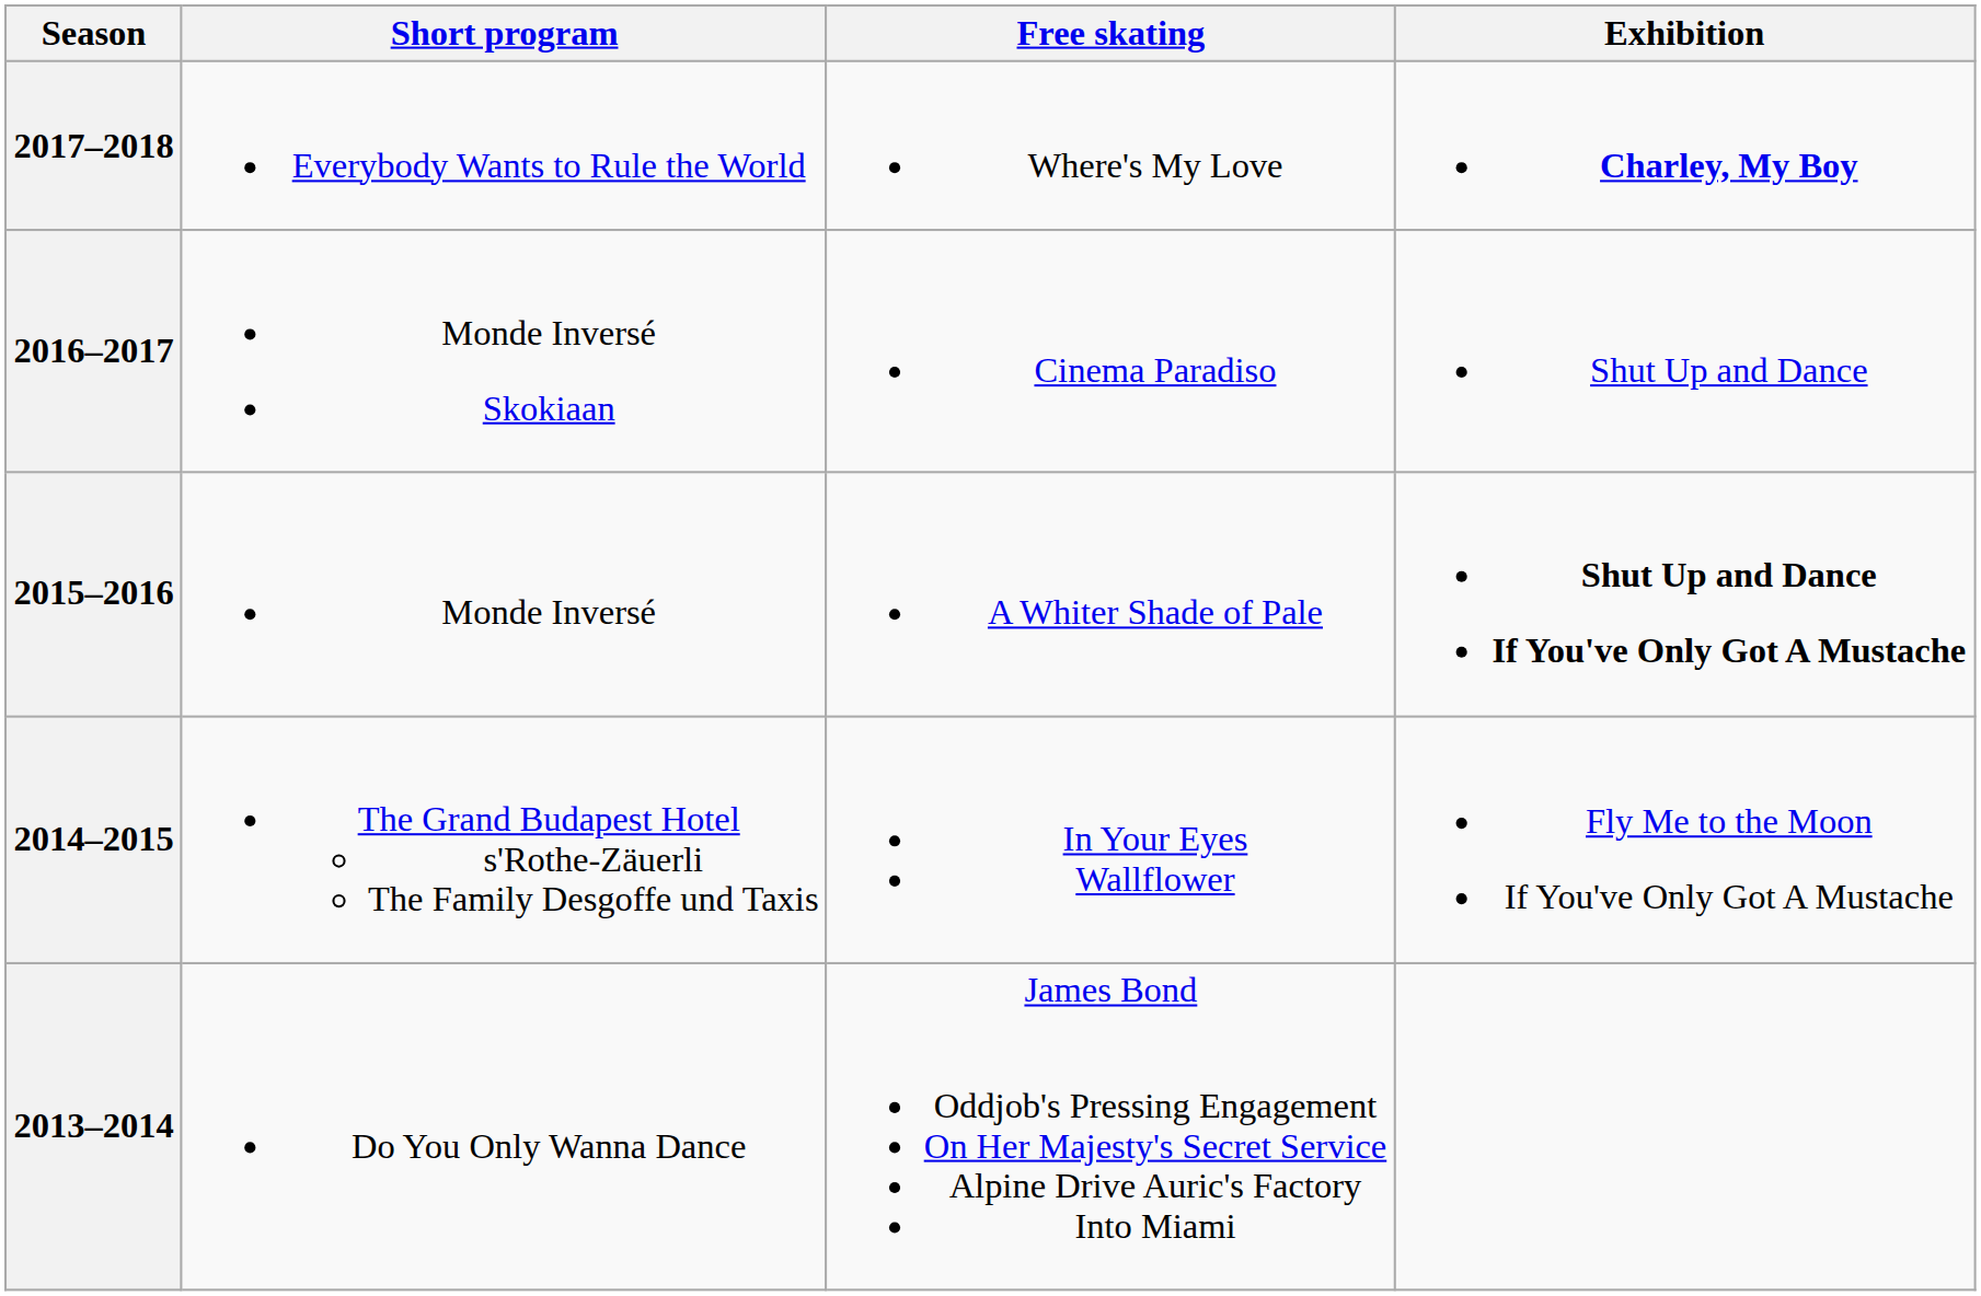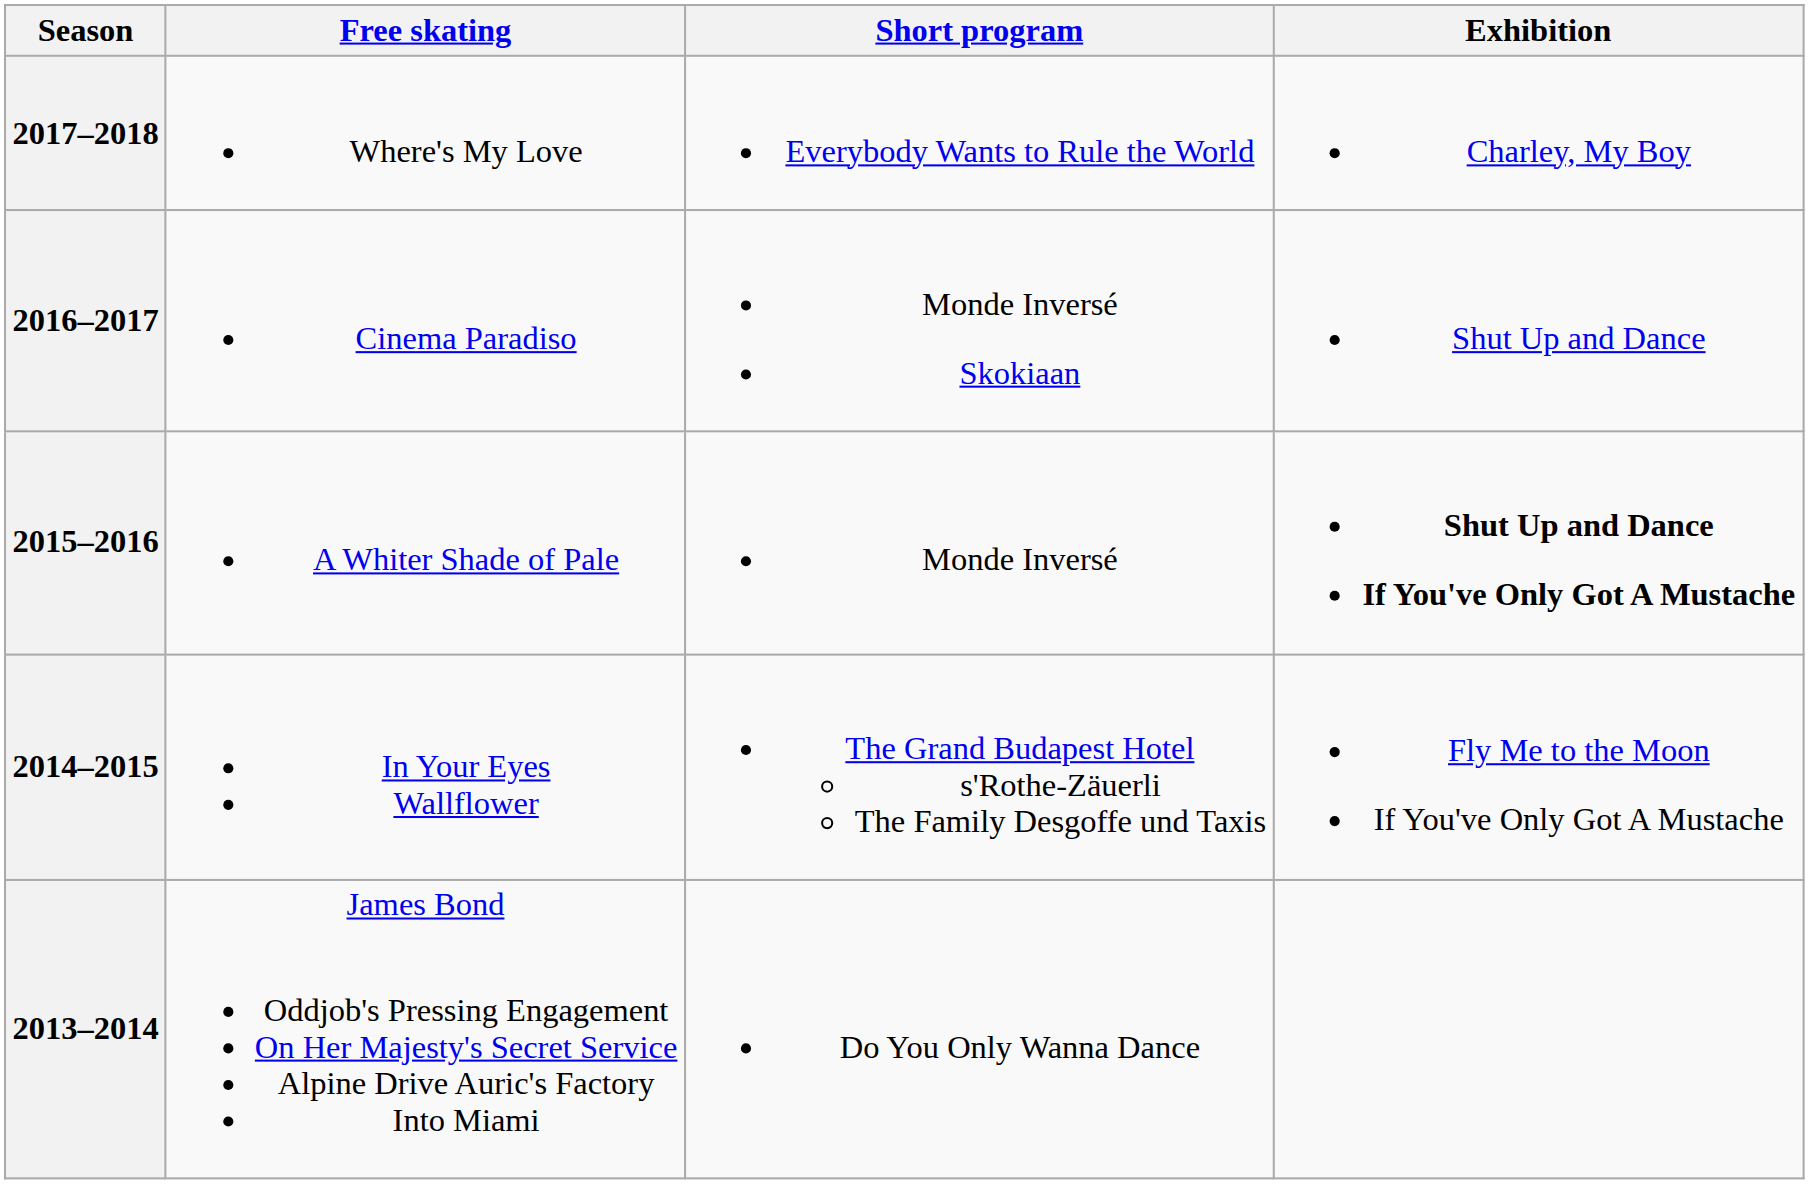columns swapped: Short program <-> Free skating
2017–2018 | Exhibition: bold -> normal
